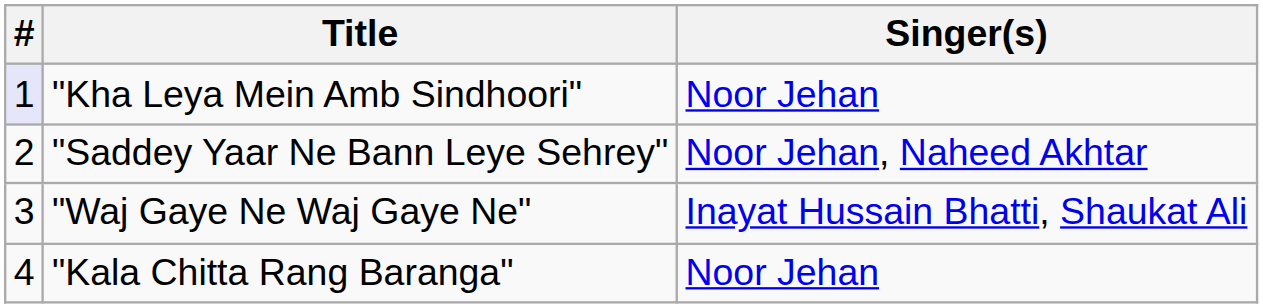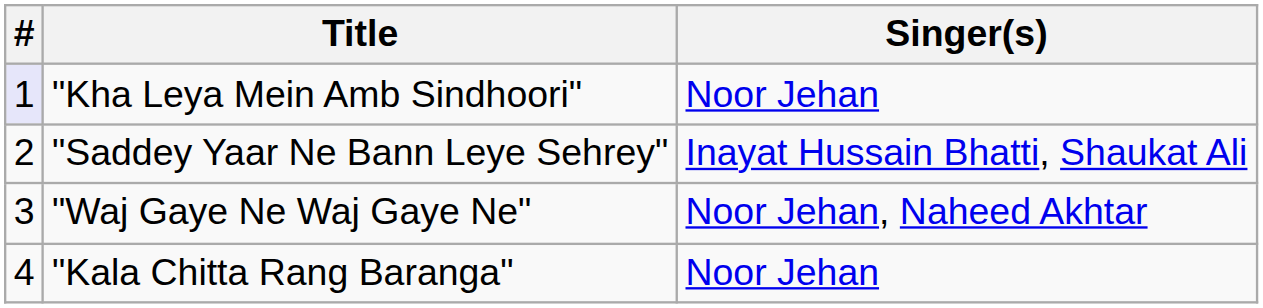"Saddey Yaar Ne Bann Leye Sehrey" | Singer(s): Noor Jehan, Naheed Akhtar -> Inayat Hussain Bhatti, Shaukat Ali
"Waj Gaye Ne Waj Gaye Ne" | Singer(s): Inayat Hussain Bhatti, Shaukat Ali -> Noor Jehan, Naheed Akhtar
